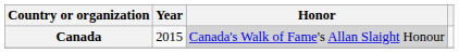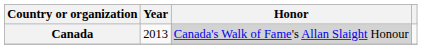Canada | Year: 2015 -> 2013
